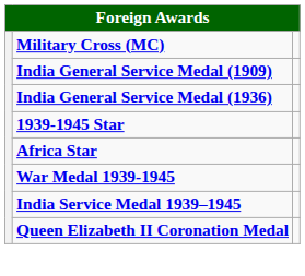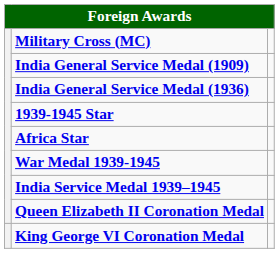+ row: King George VI Coronation Medal
